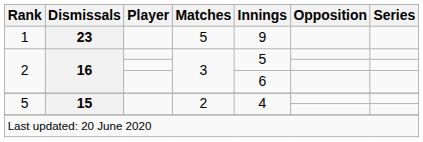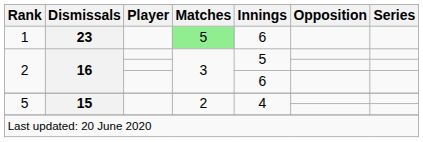1 | Matches: no background -> lightgreen background
1 | Innings: 9 -> 6
